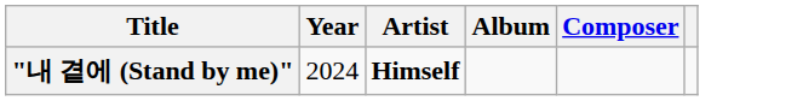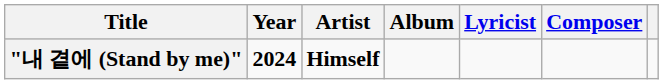+ column: Lyricist
"내 곁에 (Stand by me)" | Year: normal -> bold
